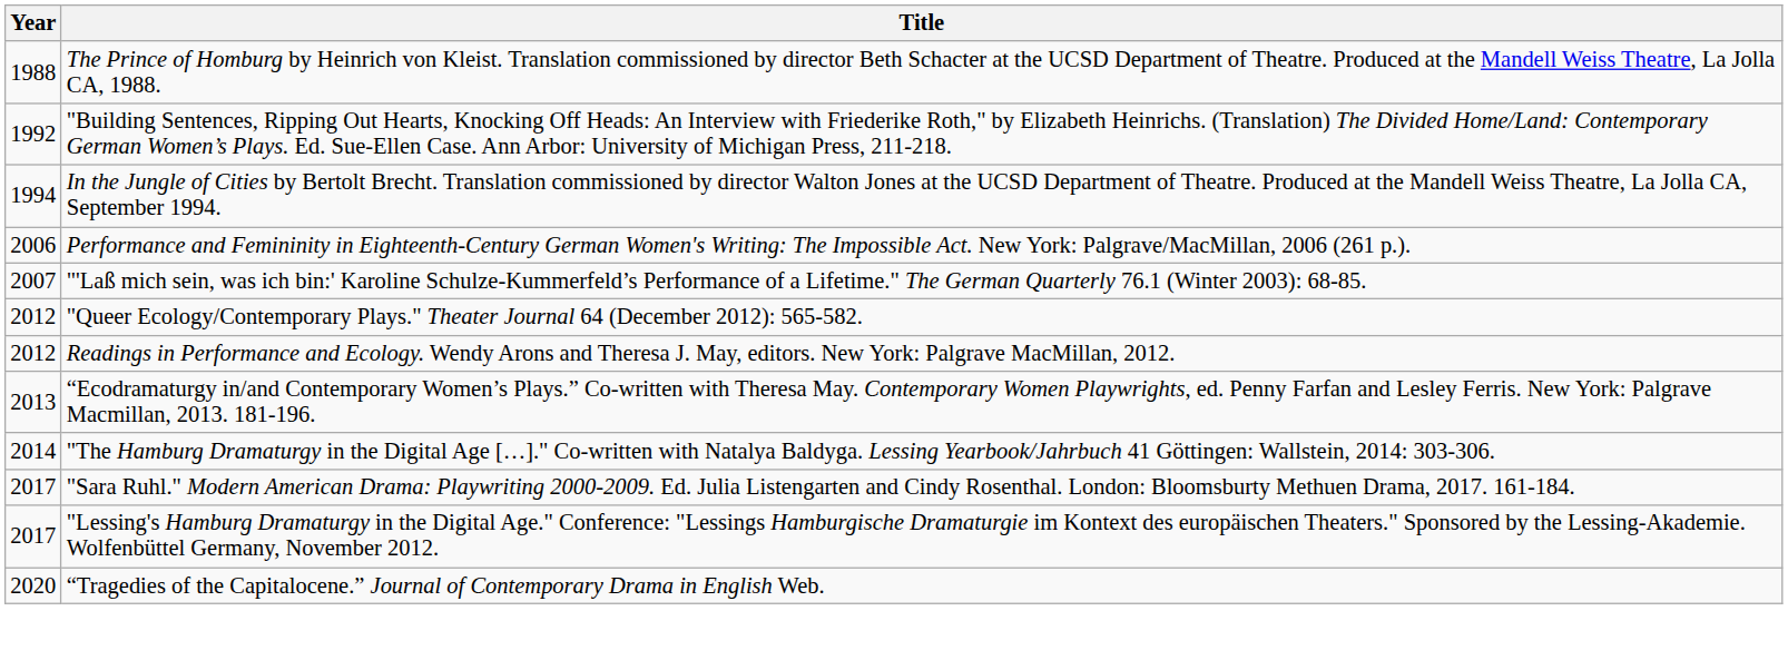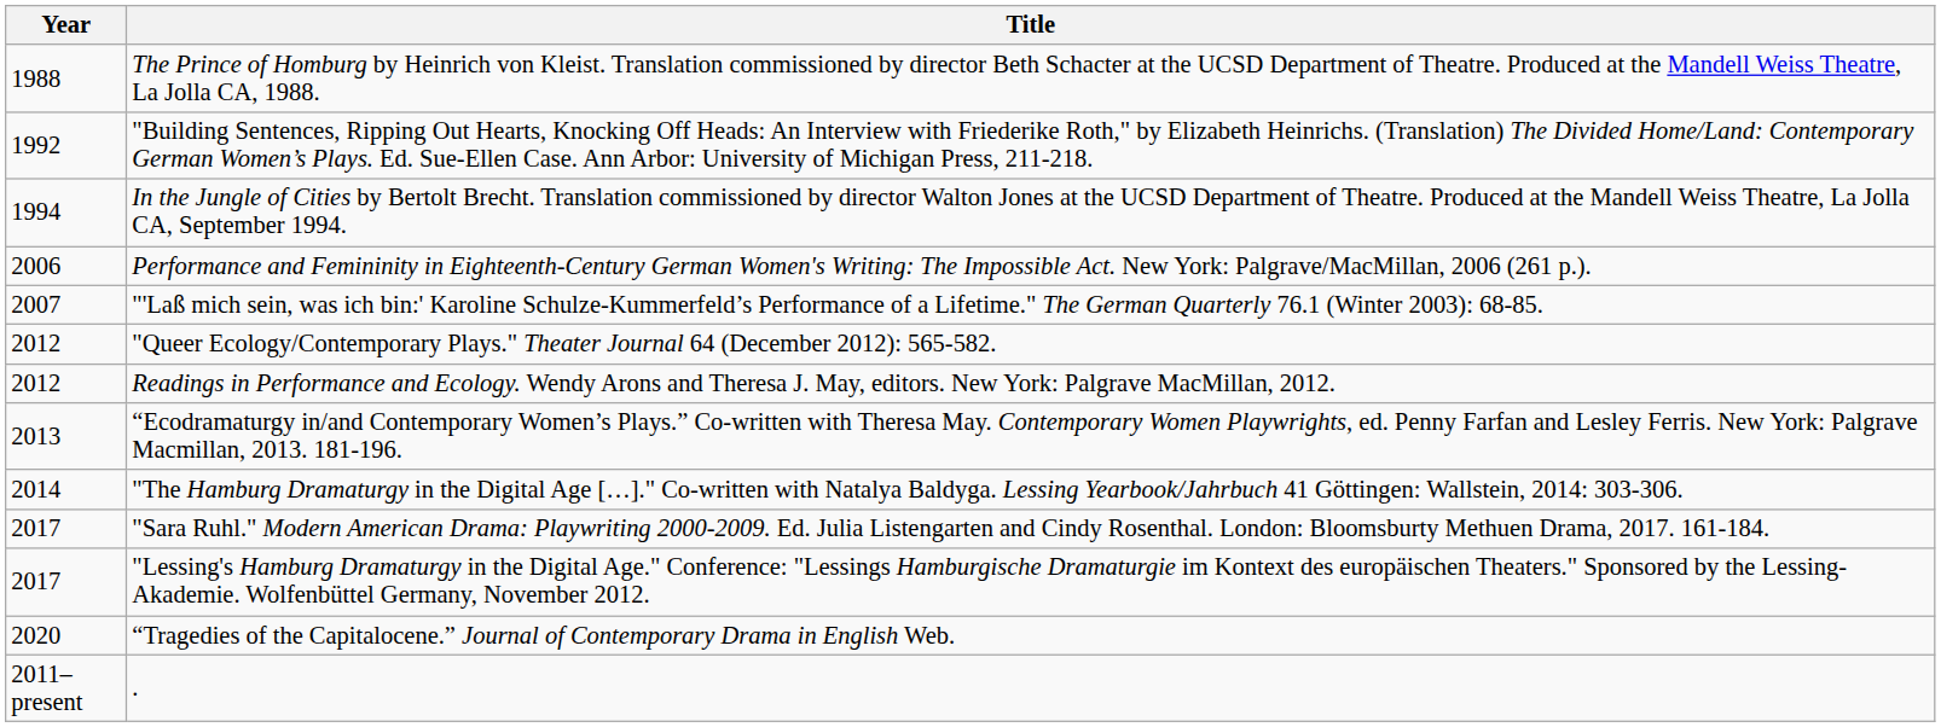+ row: 2011–present | .
